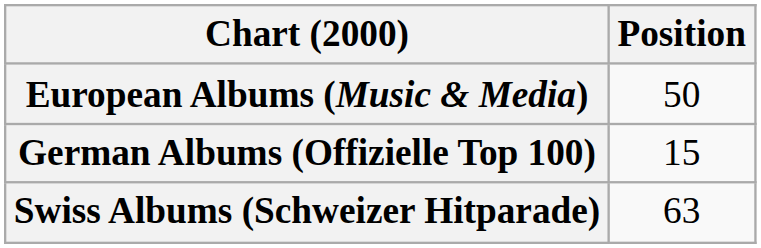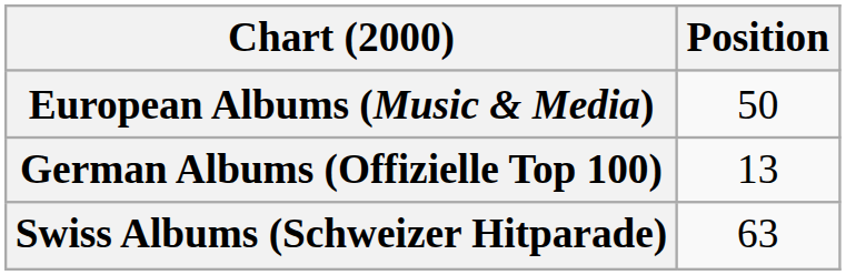German Albums (Offizielle Top 100) | Position: 15 -> 13
